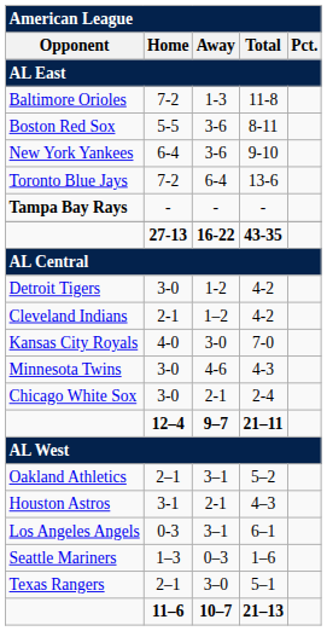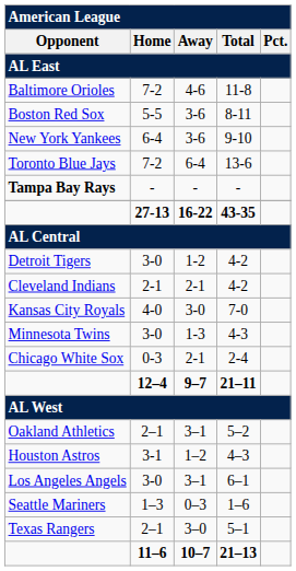Baltimore Orioles | Away: 1-3 -> 4-6
Cleveland Indians | Away: 1–2 -> 2-1
Minnesota Twins | Away: 4-6 -> 1-3
Chicago White Sox | Home: 3-0 -> 0-3
Houston Astros | Away: 2-1 -> 1–2
Los Angeles Angels | Home: 0-3 -> 3-0
